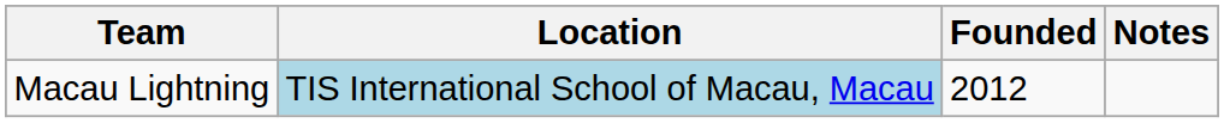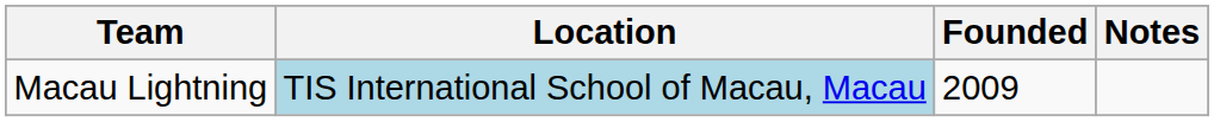Macau Lightning | Founded: 2012 -> 2009
